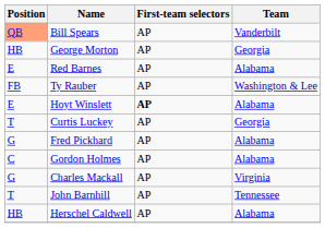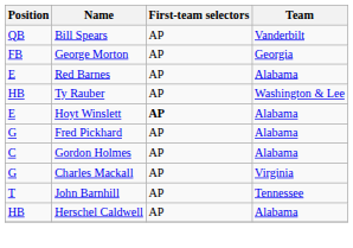Bill Spears | Position: lightsalmon background -> no background
George Morton | Position: HB -> FB
Ty Rauber | Position: FB -> HB
- row: T | Curtis Luckey | AP | Georgia
